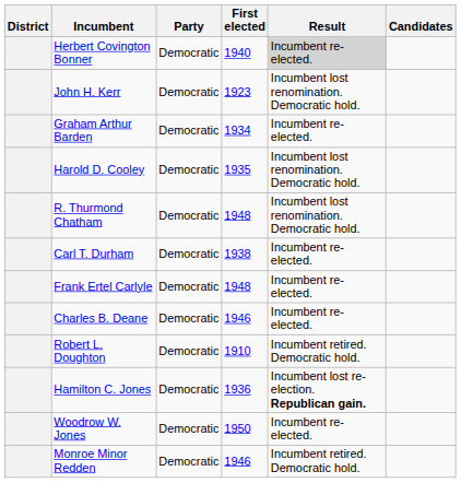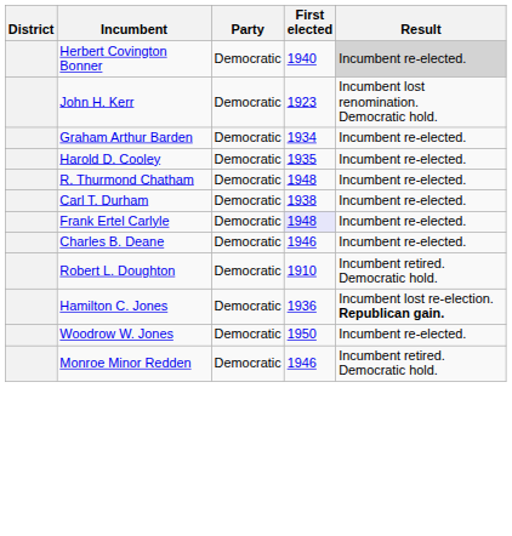- column: Candidates
Harold D. Cooley | Result: Incumbent lost renomination. Democratic hold. -> Incumbent re-elected.
R. Thurmond Chatham | Result: Incumbent lost renomination. Democratic hold. -> Incumbent re-elected.
Frank Ertel Carlyle | First elected: no background -> lavender background
